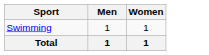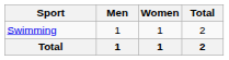+ column: Total | 2 | 2
